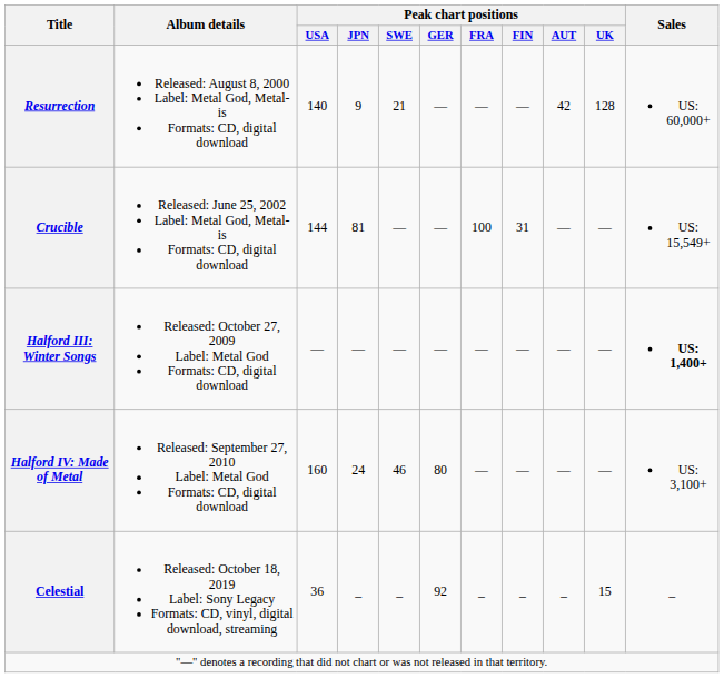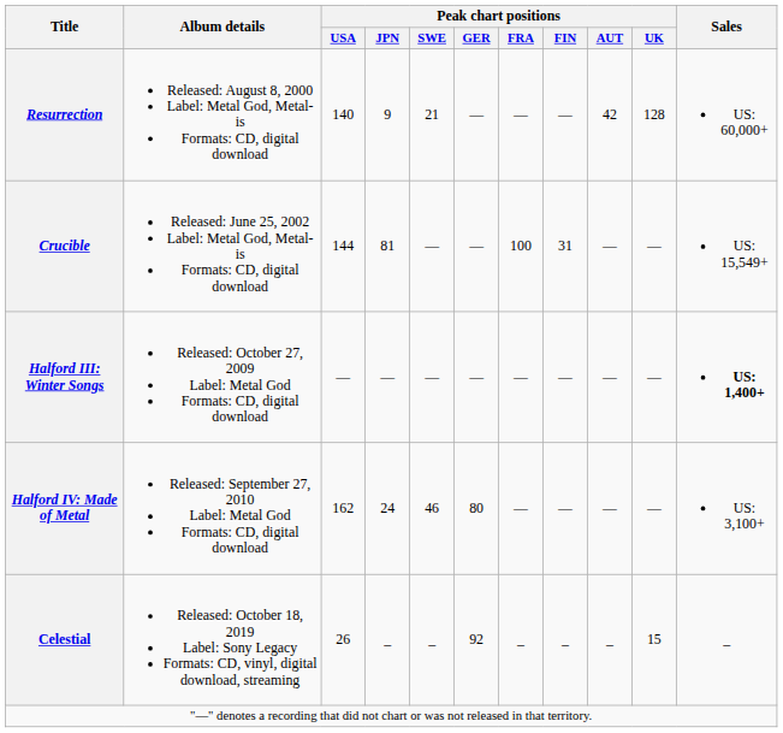Halford IV: Made of Metal | Peak chart positions / USA: 160 -> 162
Celestial | Peak chart positions / USA: 36 -> 26
